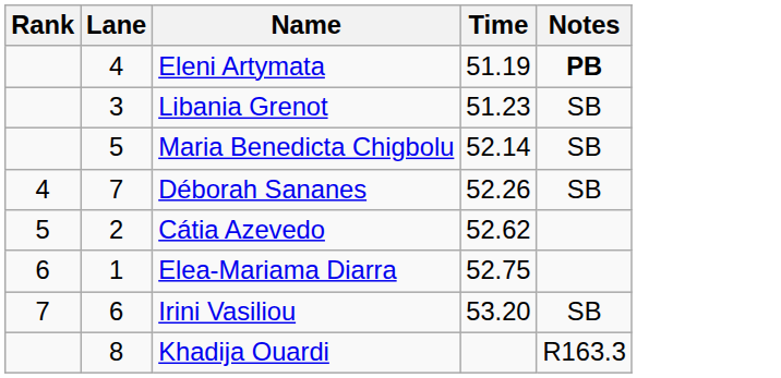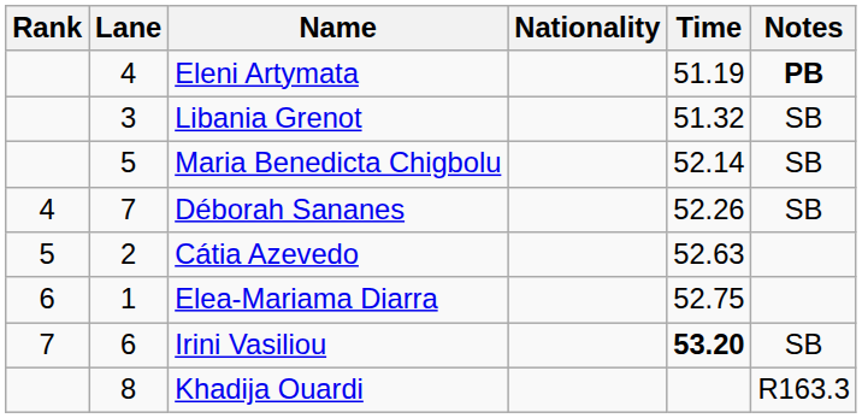+ column: Nationality
Libania Grenot | Time: 51.23 -> 51.32
Cátia Azevedo | Time: 52.62 -> 52.63
Irini Vasiliou | Time: normal -> bold
